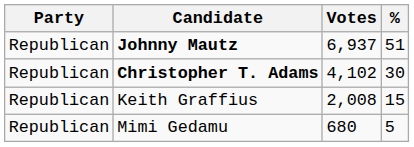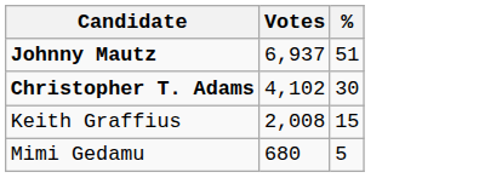- column: Party | Republican | Republican | Republican | Republican
